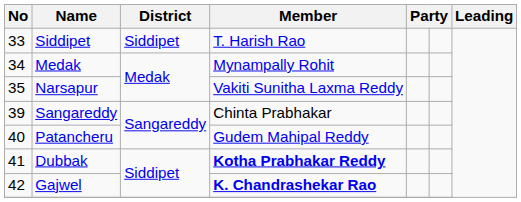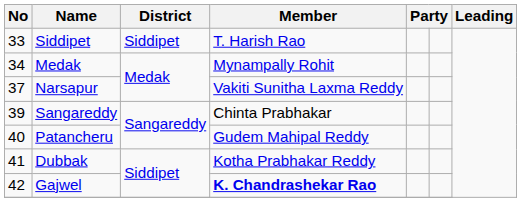Narsapur | No: 35 -> 37
Dubbak | Member: bold -> normal
